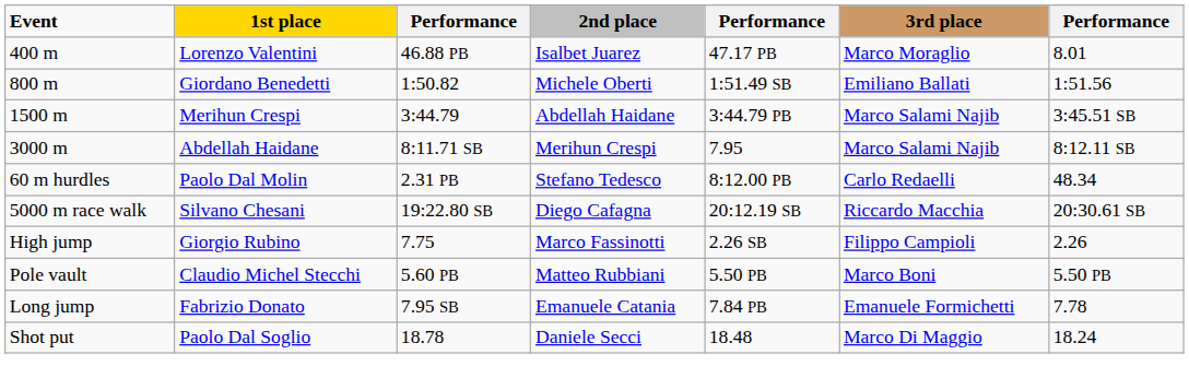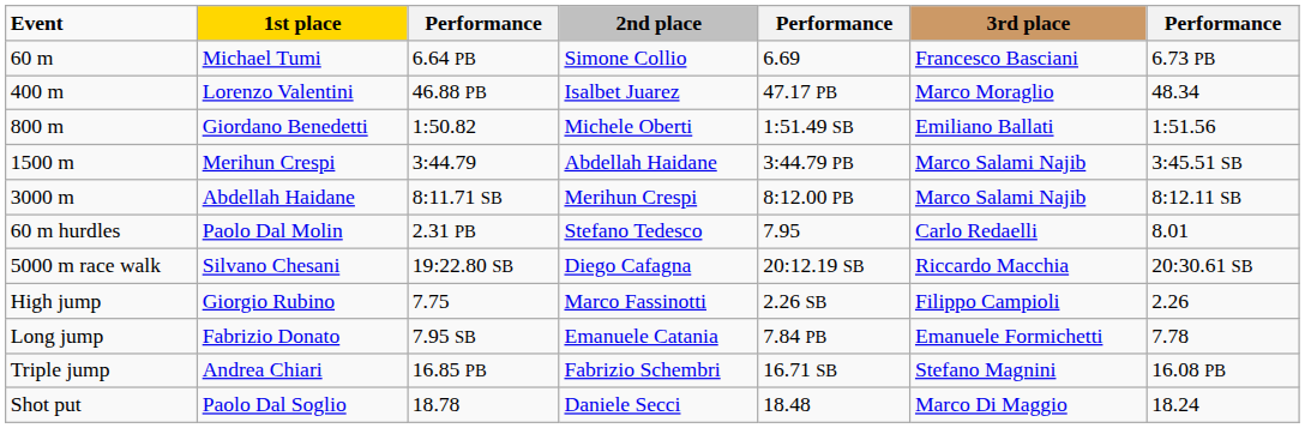+ row: 60 m | Michael Tumi | 6.64 PB | Simone Collio | 6.69 | Francesco Basciani | 6.73 PB
400 m | column 7: 8.01 -> 48.34
3000 m | column 5: 7.95 -> 8:12.00 PB
60 m hurdles | column 5: 8:12.00 PB -> 7.95
60 m hurdles | column 7: 48.34 -> 8.01
- row: Pole vault | Claudio Michel Stecchi | 5.60 PB | Matteo Rubbiani | 5.50 PB | Marco Boni | 5.50 PB
+ row: Triple jump | Andrea Chiari | 16.85 PB | Fabrizio Schembri | 16.71 SB | Stefano Magnini | 16.08 PB
